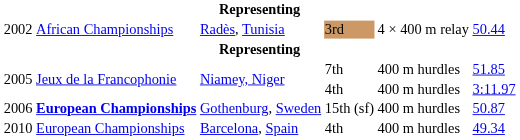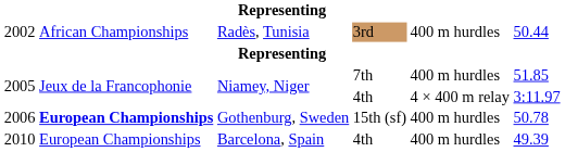2002 | column 5: 4 × 400 m relay -> 400 m hurdles
2005 / 4th | column 5: 400 m hurdles -> 4 × 400 m relay
2006 | column 6: 50.87 -> 50.78
2010 | column 6: 49.34 -> 49.39
